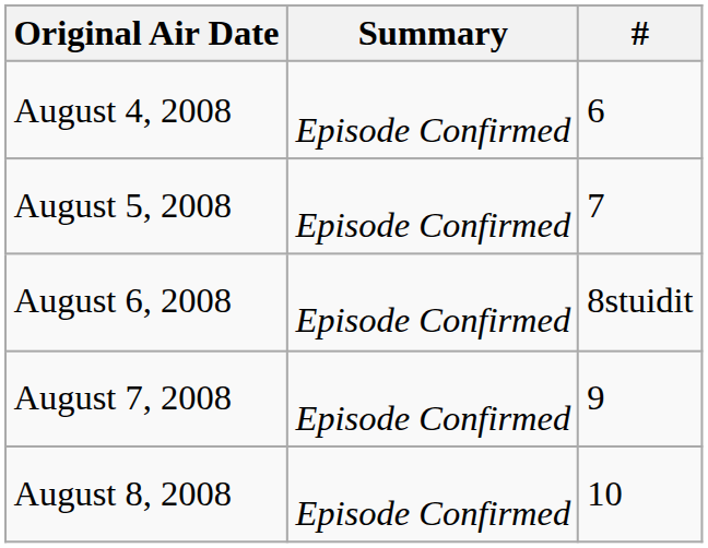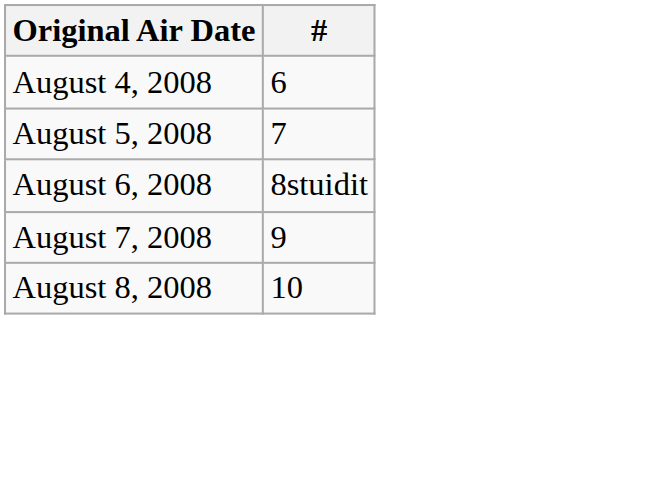- column: Summary | Episode Confirmed | Episode Confirmed | Episode Confirmed | Episode Confirmed | Episode Confirmed
